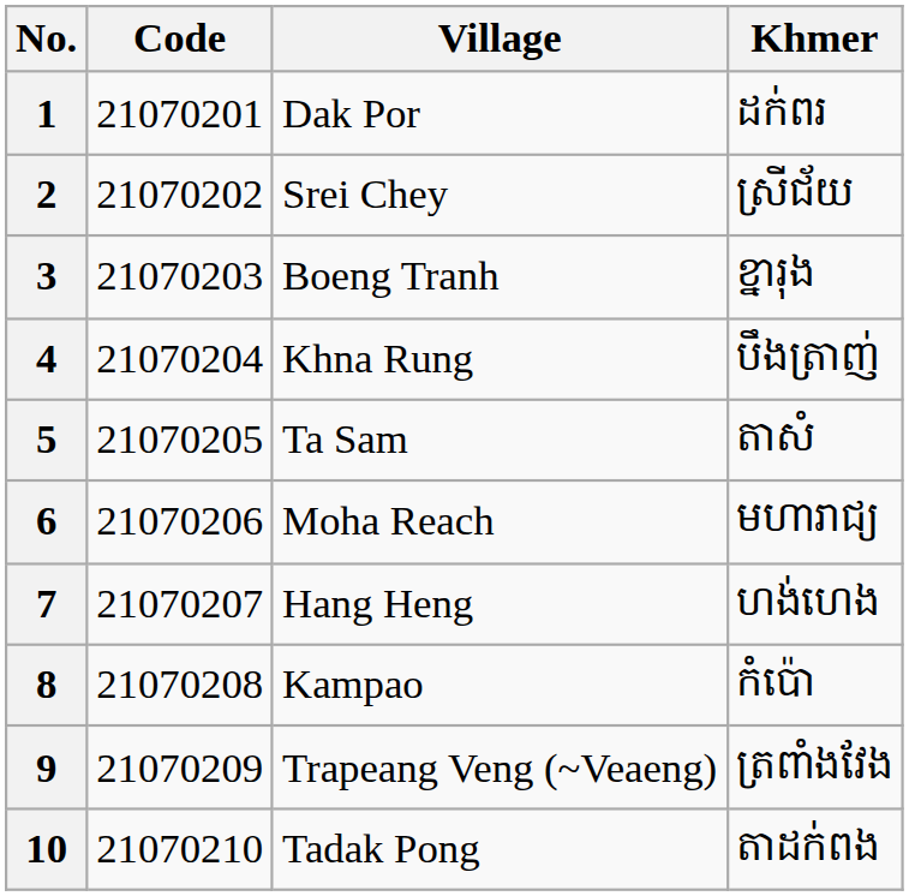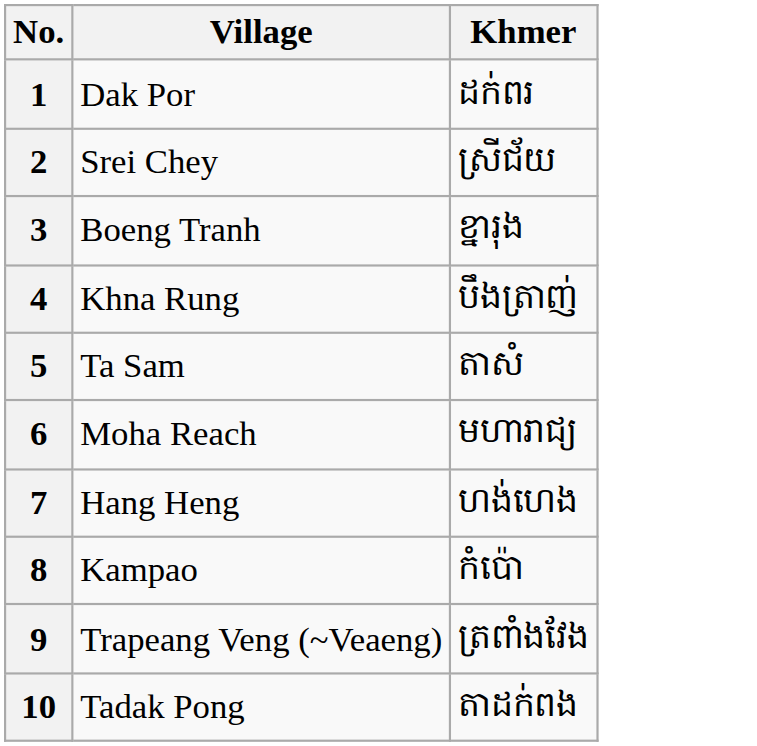- column: Code | 21070201 | 21070202 | 21070203 | 21070204 | 21070205 | 21070206 | 21070207 | 21070208 | 21070209 | 21070210
